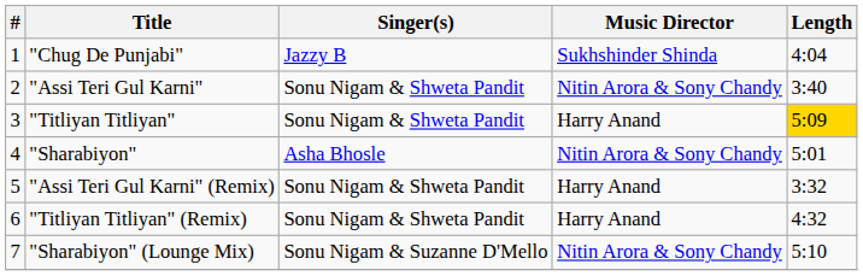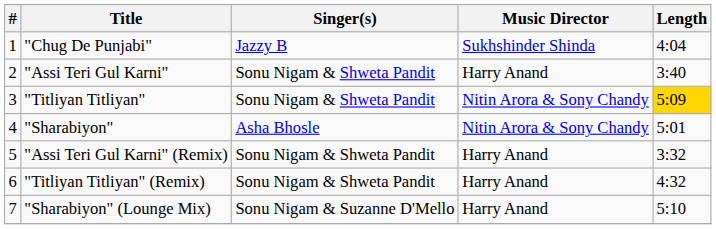"Assi Teri Gul Karni" | Music Director: Nitin Arora & Sony Chandy -> Harry Anand
"Titliyan Titliyan" | Music Director: Harry Anand -> Nitin Arora & Sony Chandy
"Sharabiyon" (Lounge Mix) | Music Director: Nitin Arora & Sony Chandy -> Harry Anand
